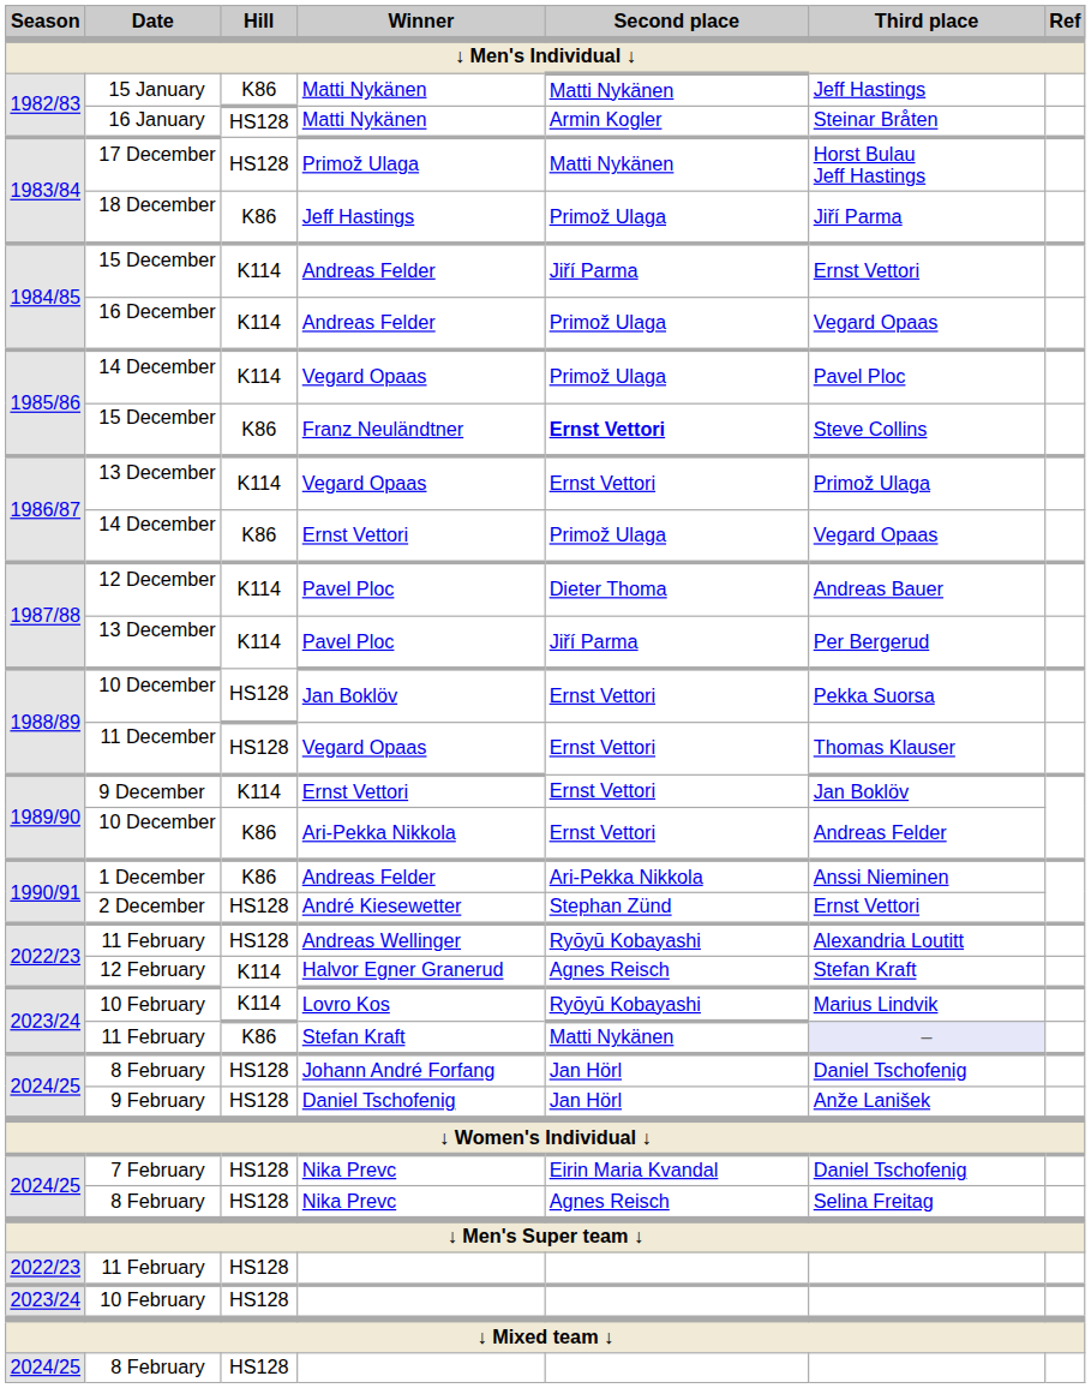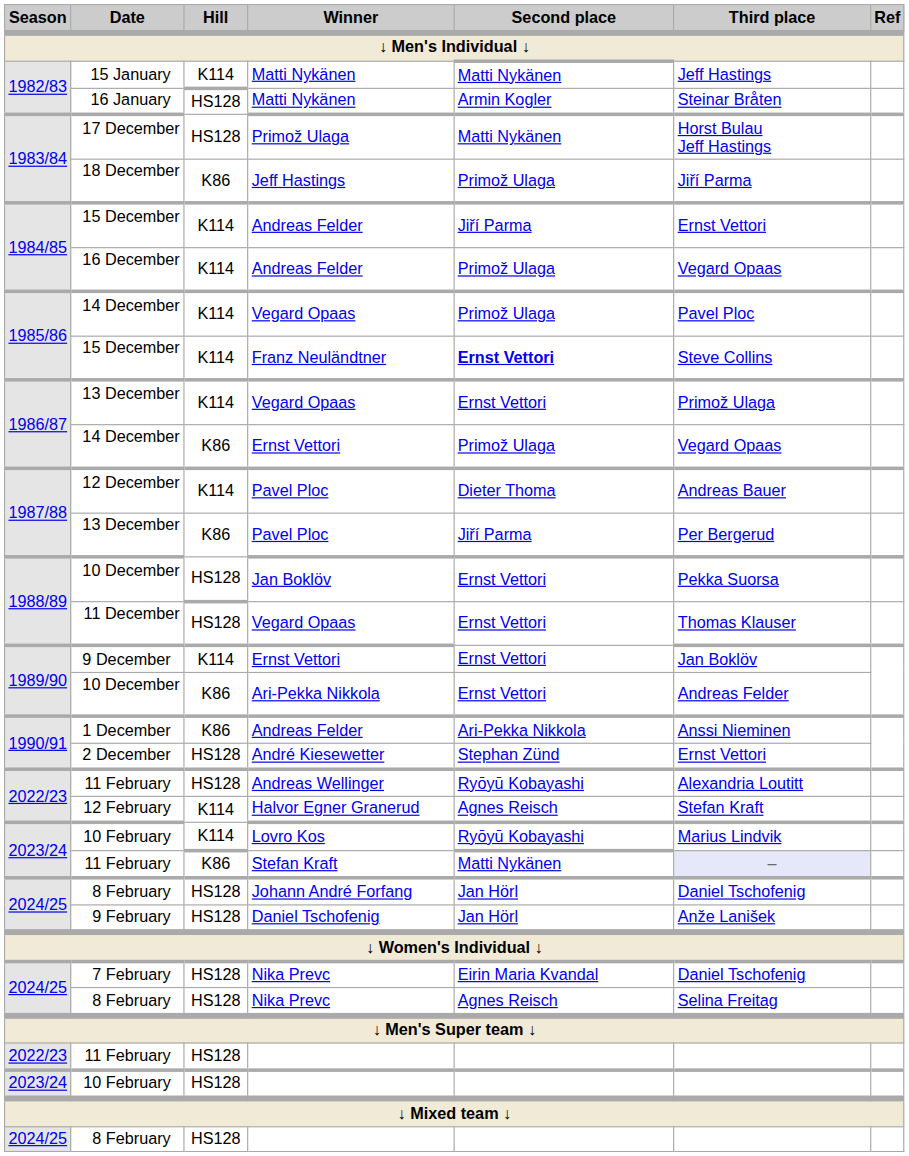15 January | Hill: K86 -> K114
15 December / Franz Neuländtner | Hill: K86 -> K114
13 December / Pavel Ploc | Hill: K114 -> K86
